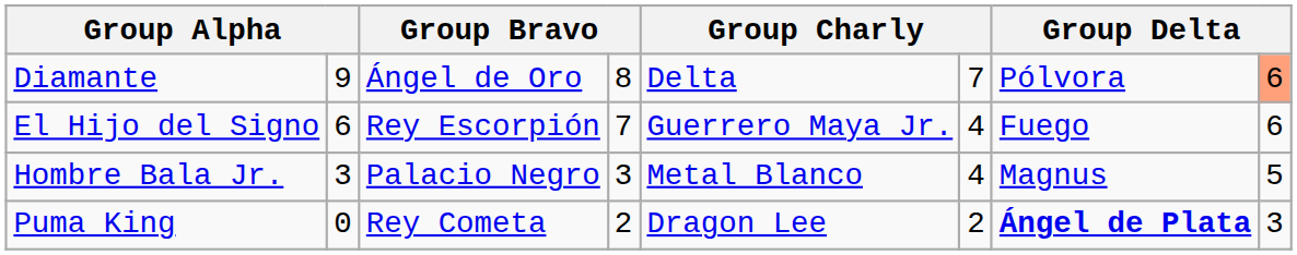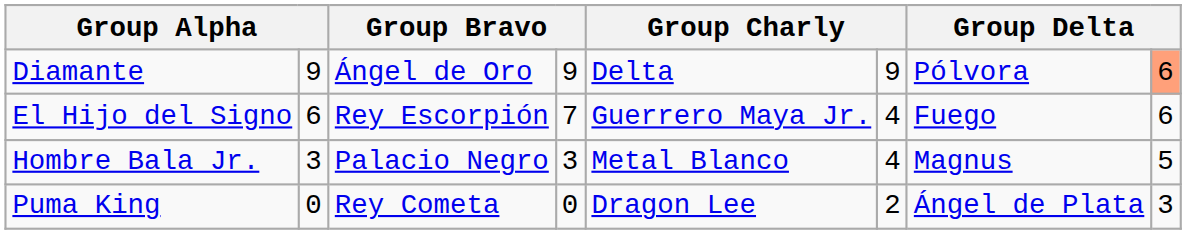Diamante | column 4: 8 -> 9
Diamante | column 6: 7 -> 9
Puma King | column 4: 2 -> 0
Puma King | column 7: bold -> normal
